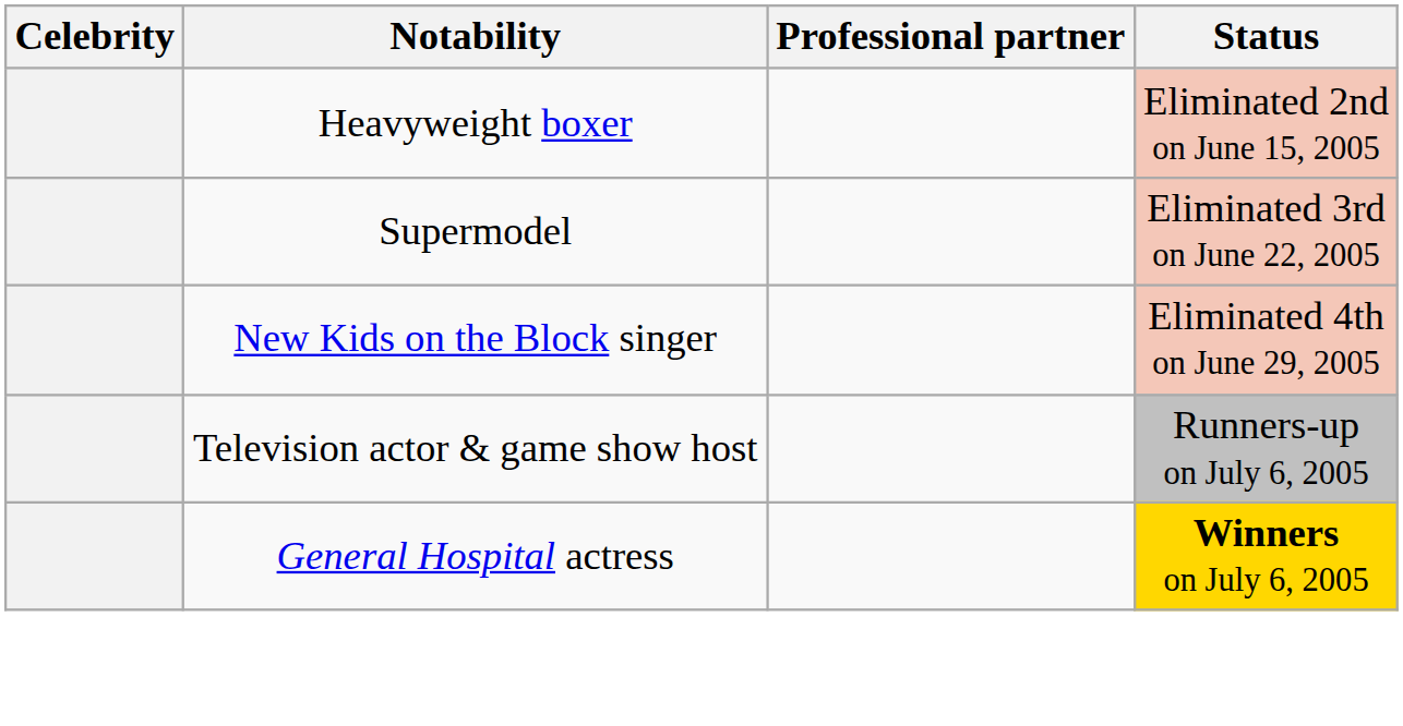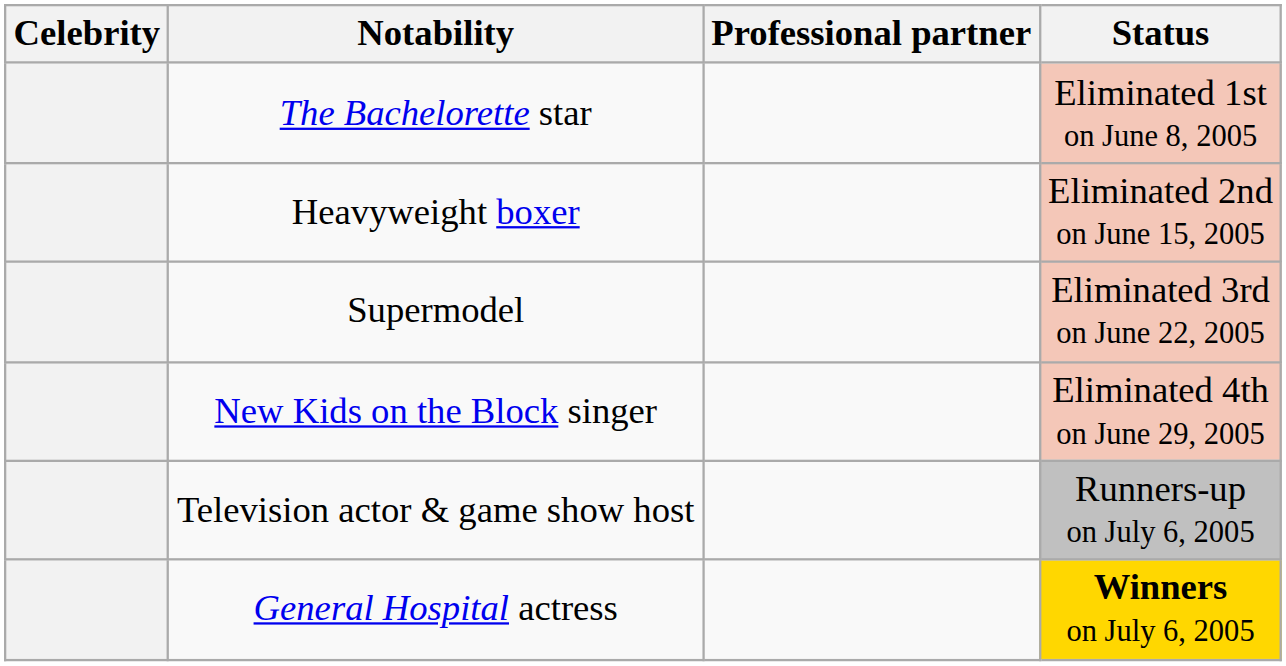+ row: The Bachelorette star | Eliminated 1st on June 8, 2005
